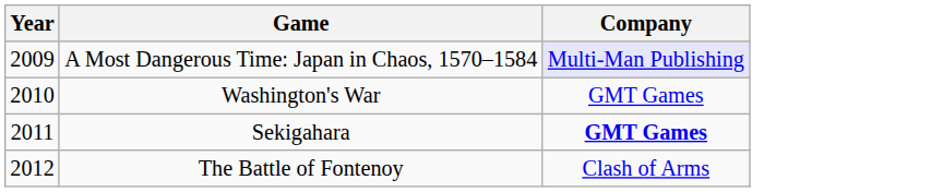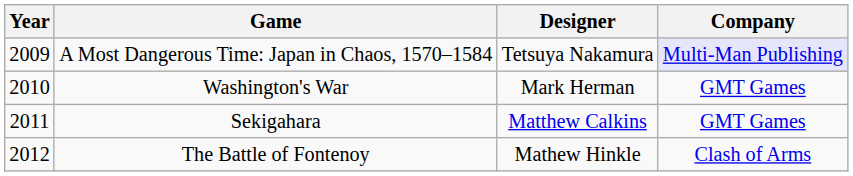+ column: Designer | Tetsuya Nakamura | Mark Herman | Matthew Calkins | Mathew Hinkle
Sekigahara | Company: bold -> normal
